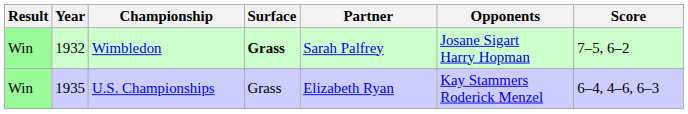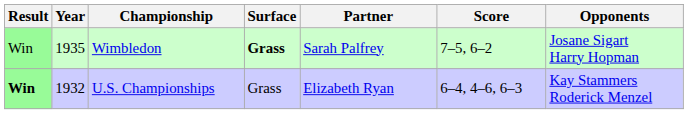columns swapped: Opponents <-> Score
Wimbledon | Year: 1932 -> 1935
U.S. Championships | Result: normal -> bold
U.S. Championships | Year: 1935 -> 1932
